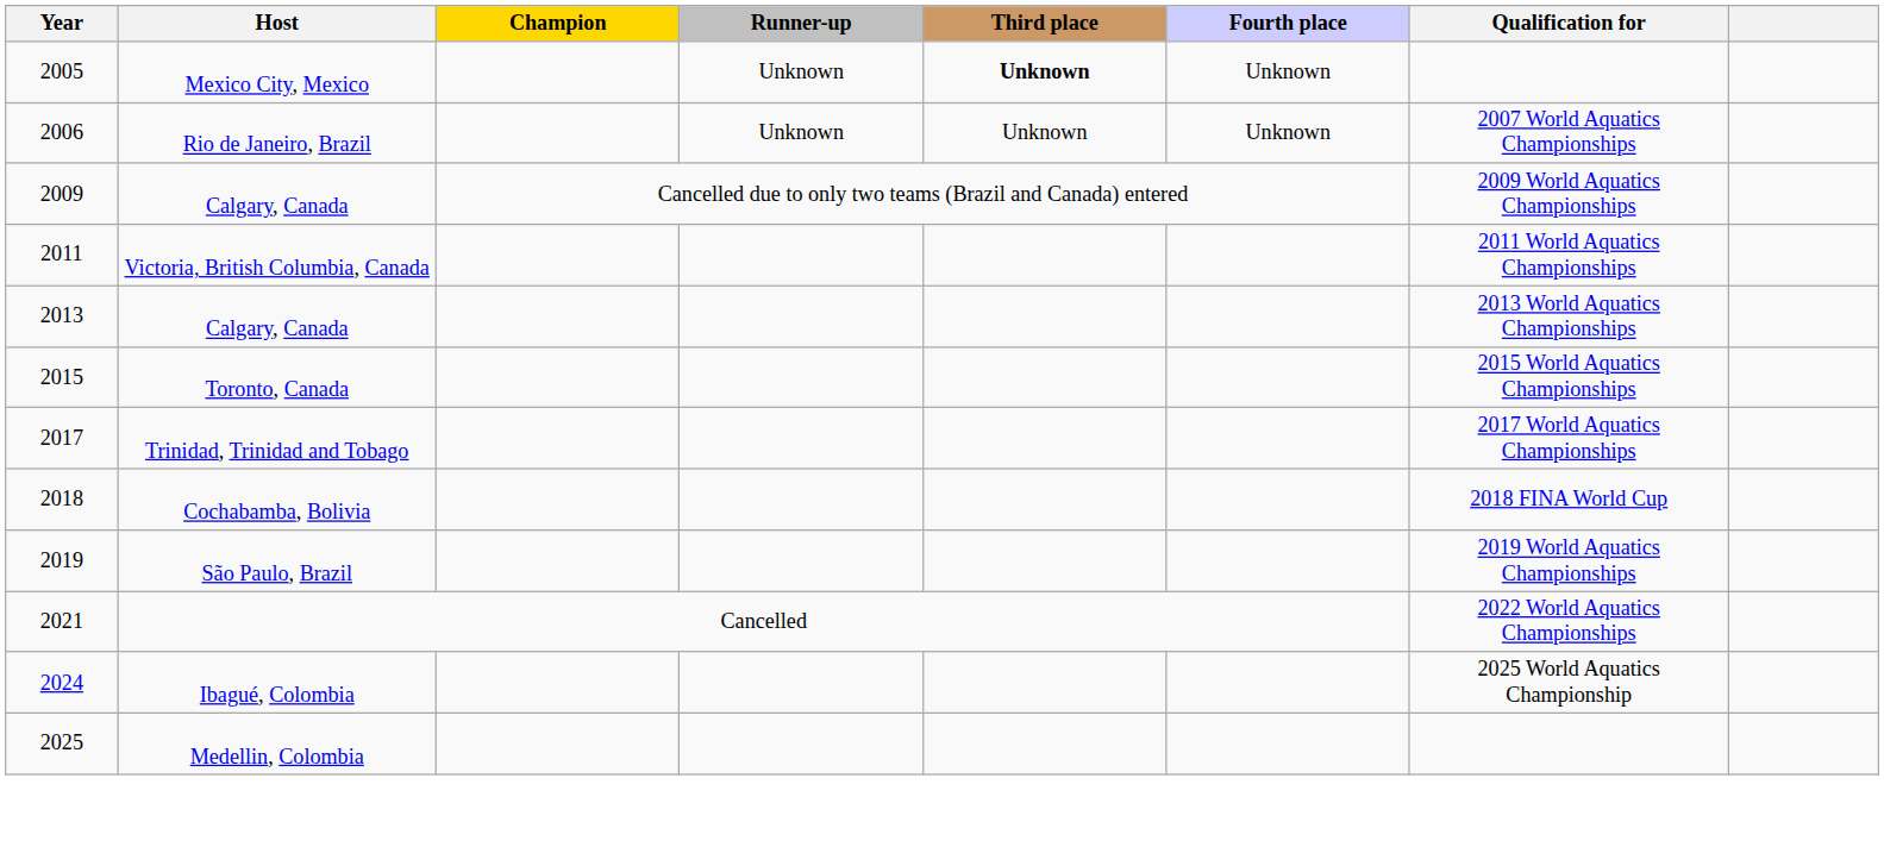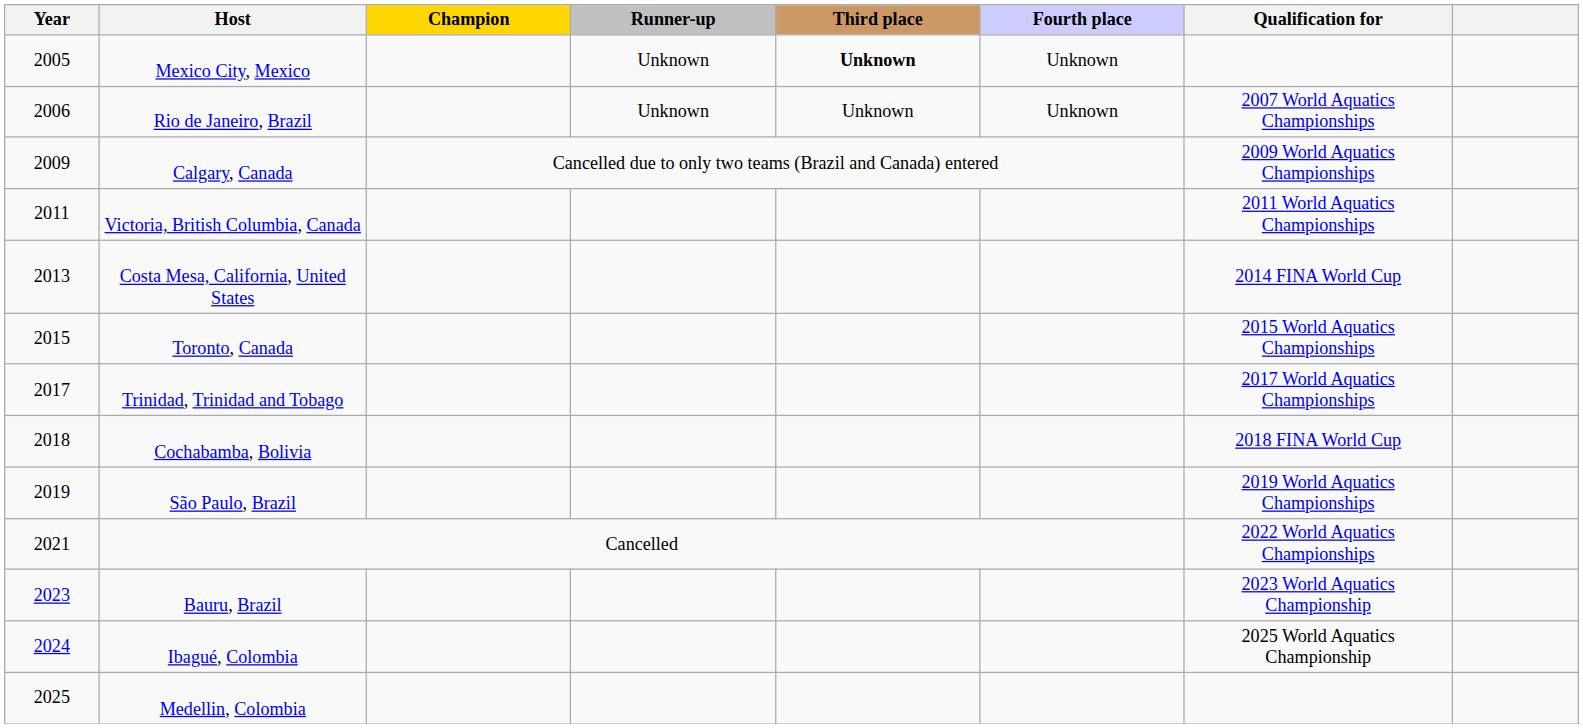- row: 2013 | Calgary, Canada | 2013 World Aquatics Championships
+ row: 2013 | Costa Mesa, California, United States | 2014 FINA World Cup
+ row: 2023 | Bauru, Brazil | 2023 World Aquatics Championship
